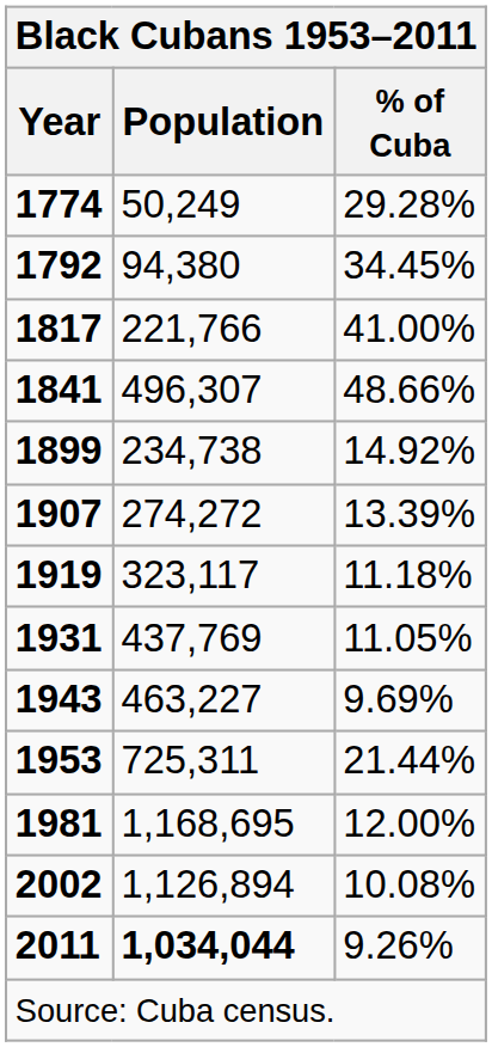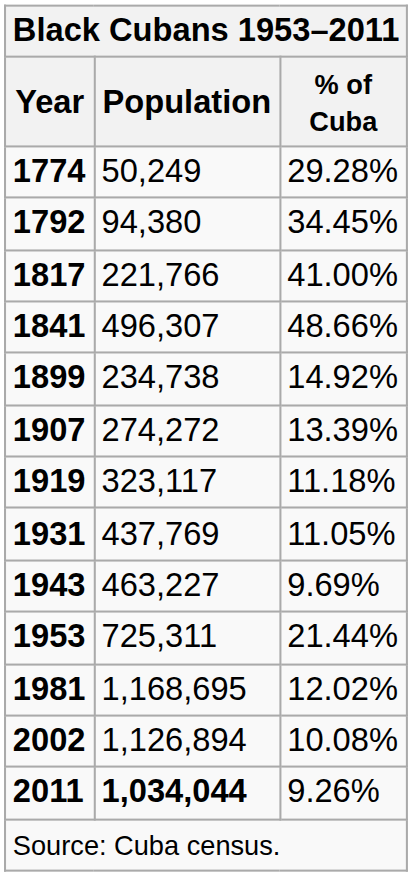1981 | % of Cuba: 12.00% -> 12.02%
